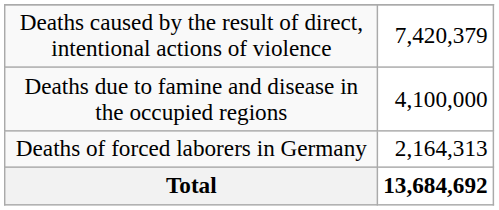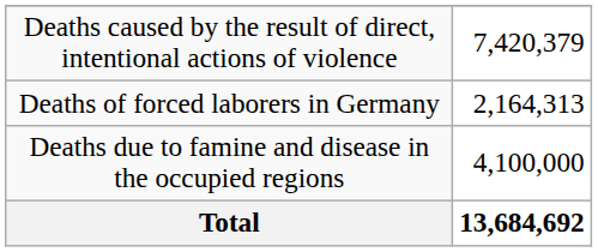rows swapped: Deaths of forced laborers in Germany <-> Deaths due to famine and disease in the occupied regions
